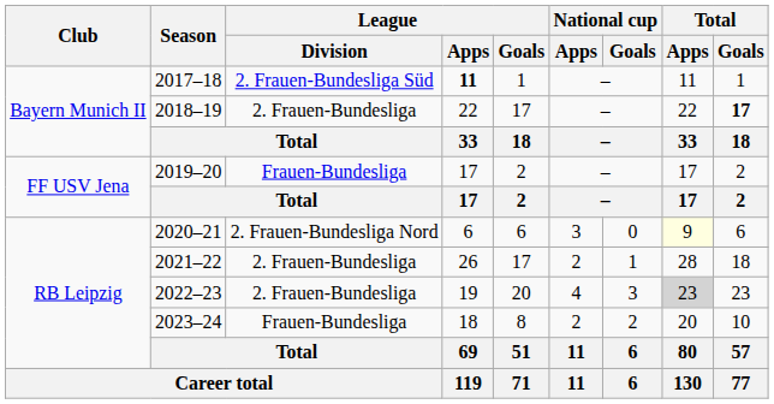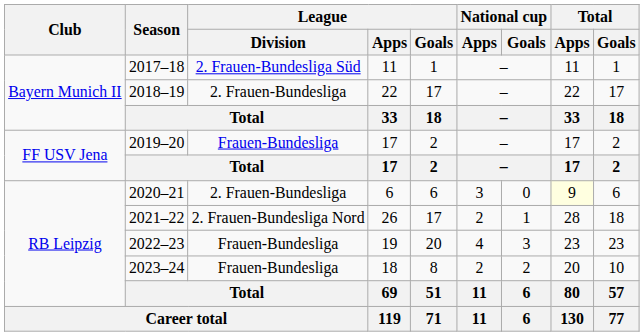2017–18 | League / Apps: bold -> normal
2018–19 | Total / Goals: bold -> normal
2020–21 | League / Division: 2. Frauen-Bundesliga Nord -> 2. Frauen-Bundesliga
2021–22 | League / Division: 2. Frauen-Bundesliga -> 2. Frauen-Bundesliga Nord
2022–23 | League / Division: 2. Frauen-Bundesliga -> Frauen-Bundesliga
2022–23 | Total / Apps: lightgrey background -> no background
